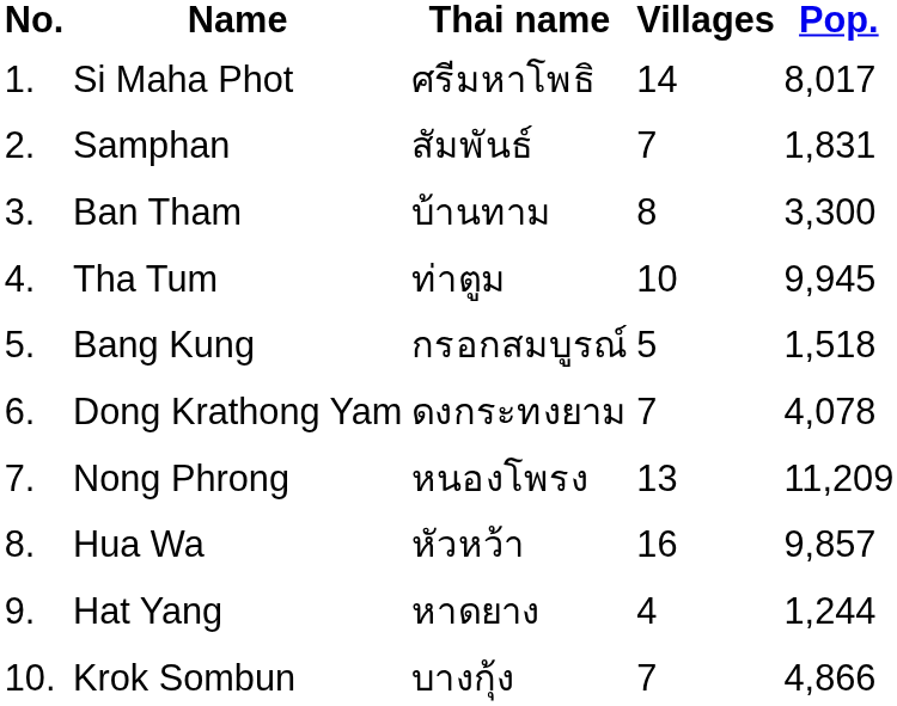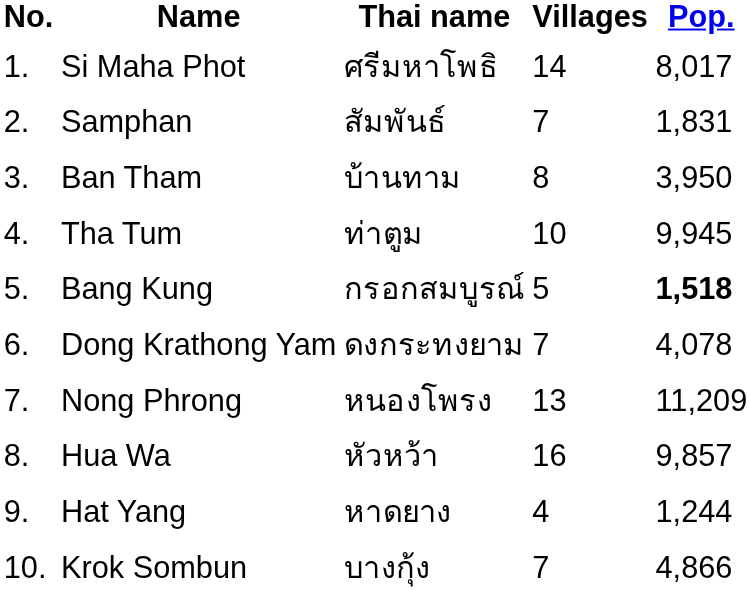Ban Tham | Pop.: 3,300 -> 3,950
Bang Kung | Pop.: normal -> bold
